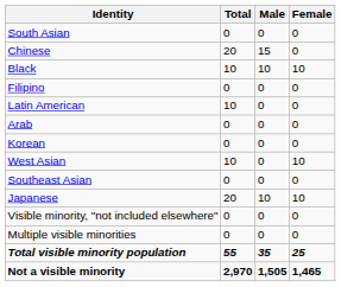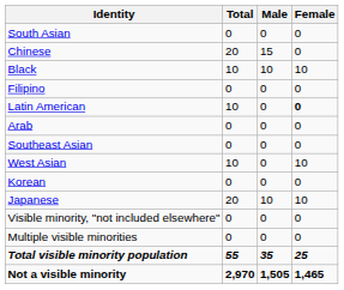Latin American | Female: normal -> bold
rows swapped: Southeast Asian <-> Korean
